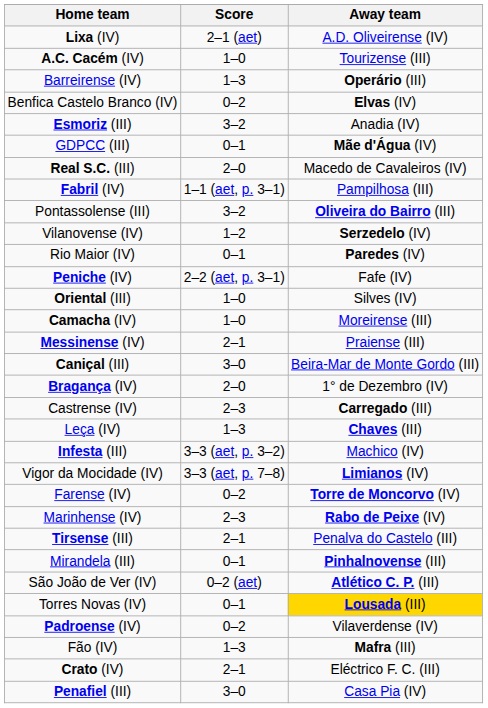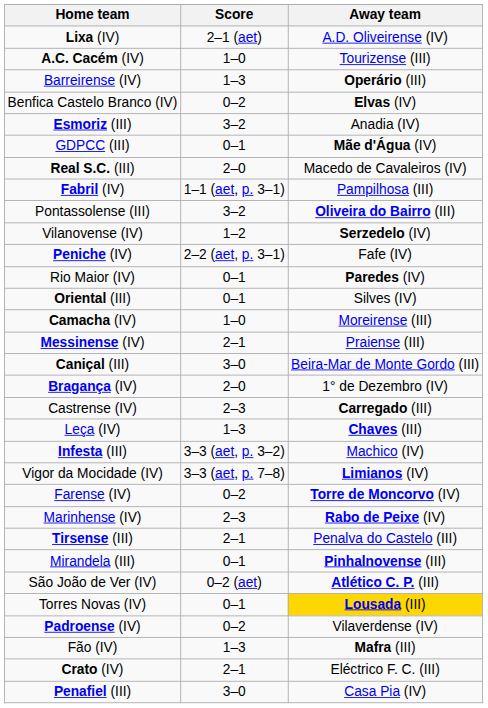rows swapped: Peniche (IV) <-> Rio Maior (IV)
Oriental (III) | Score: 1–0 -> 0–1
